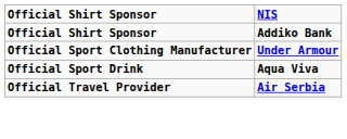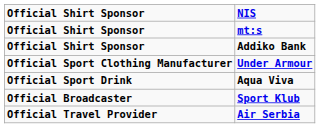+ row: Official Shirt Sponsor | mt:s
+ row: Official Broadcaster | Sport Klub
